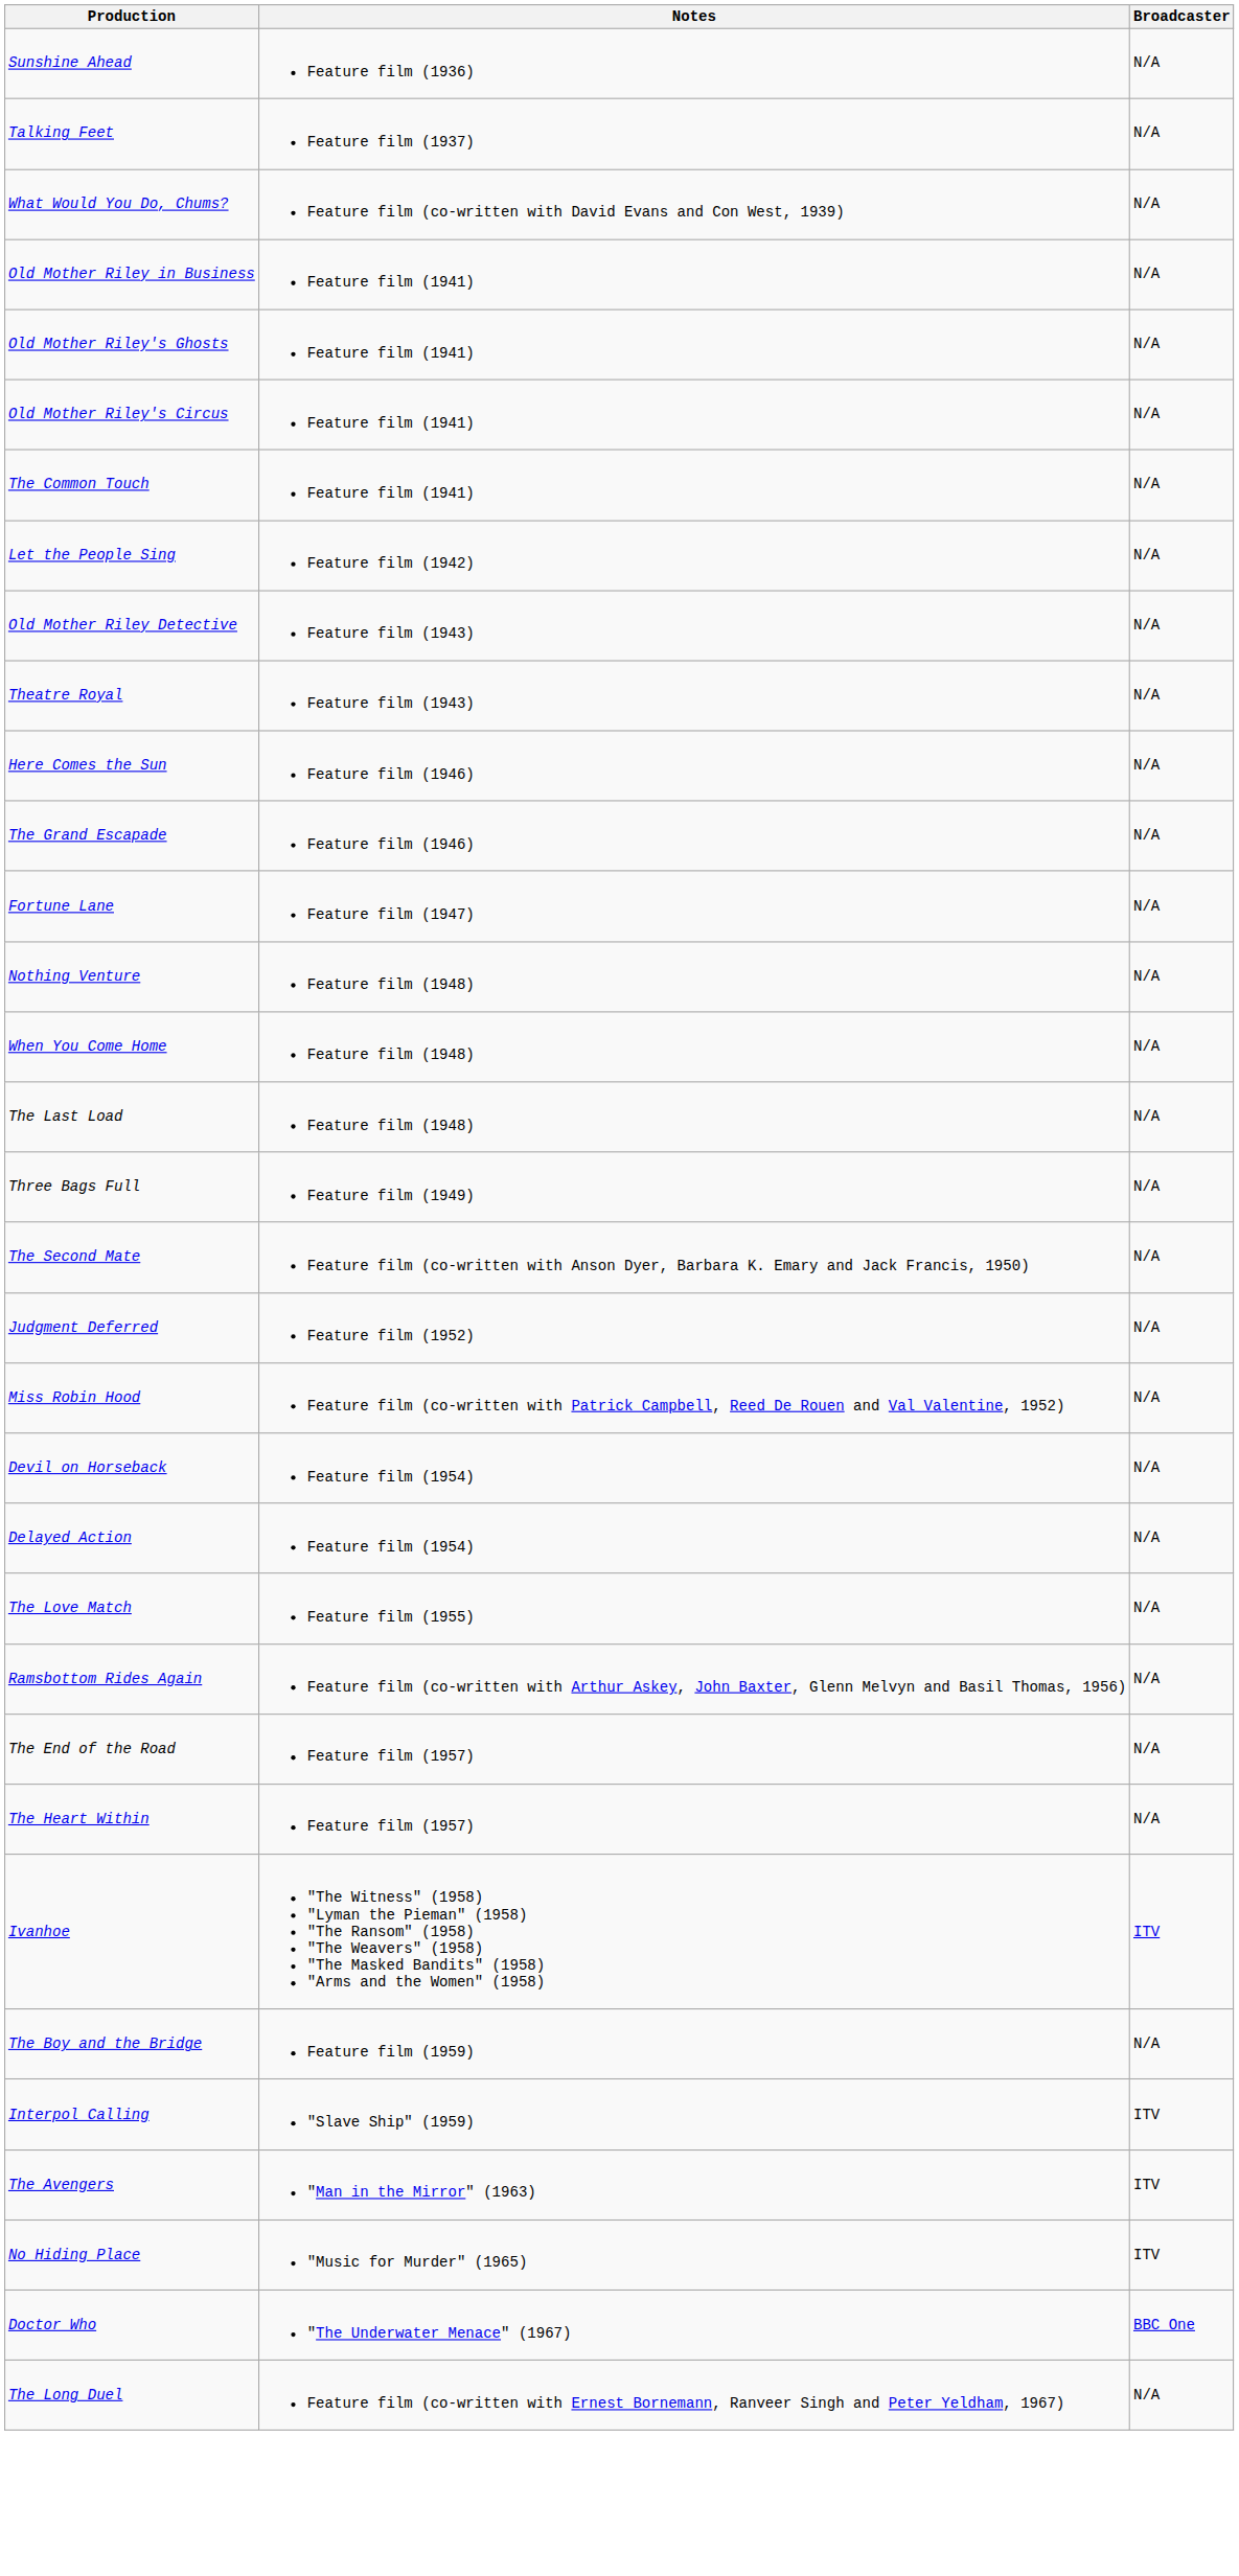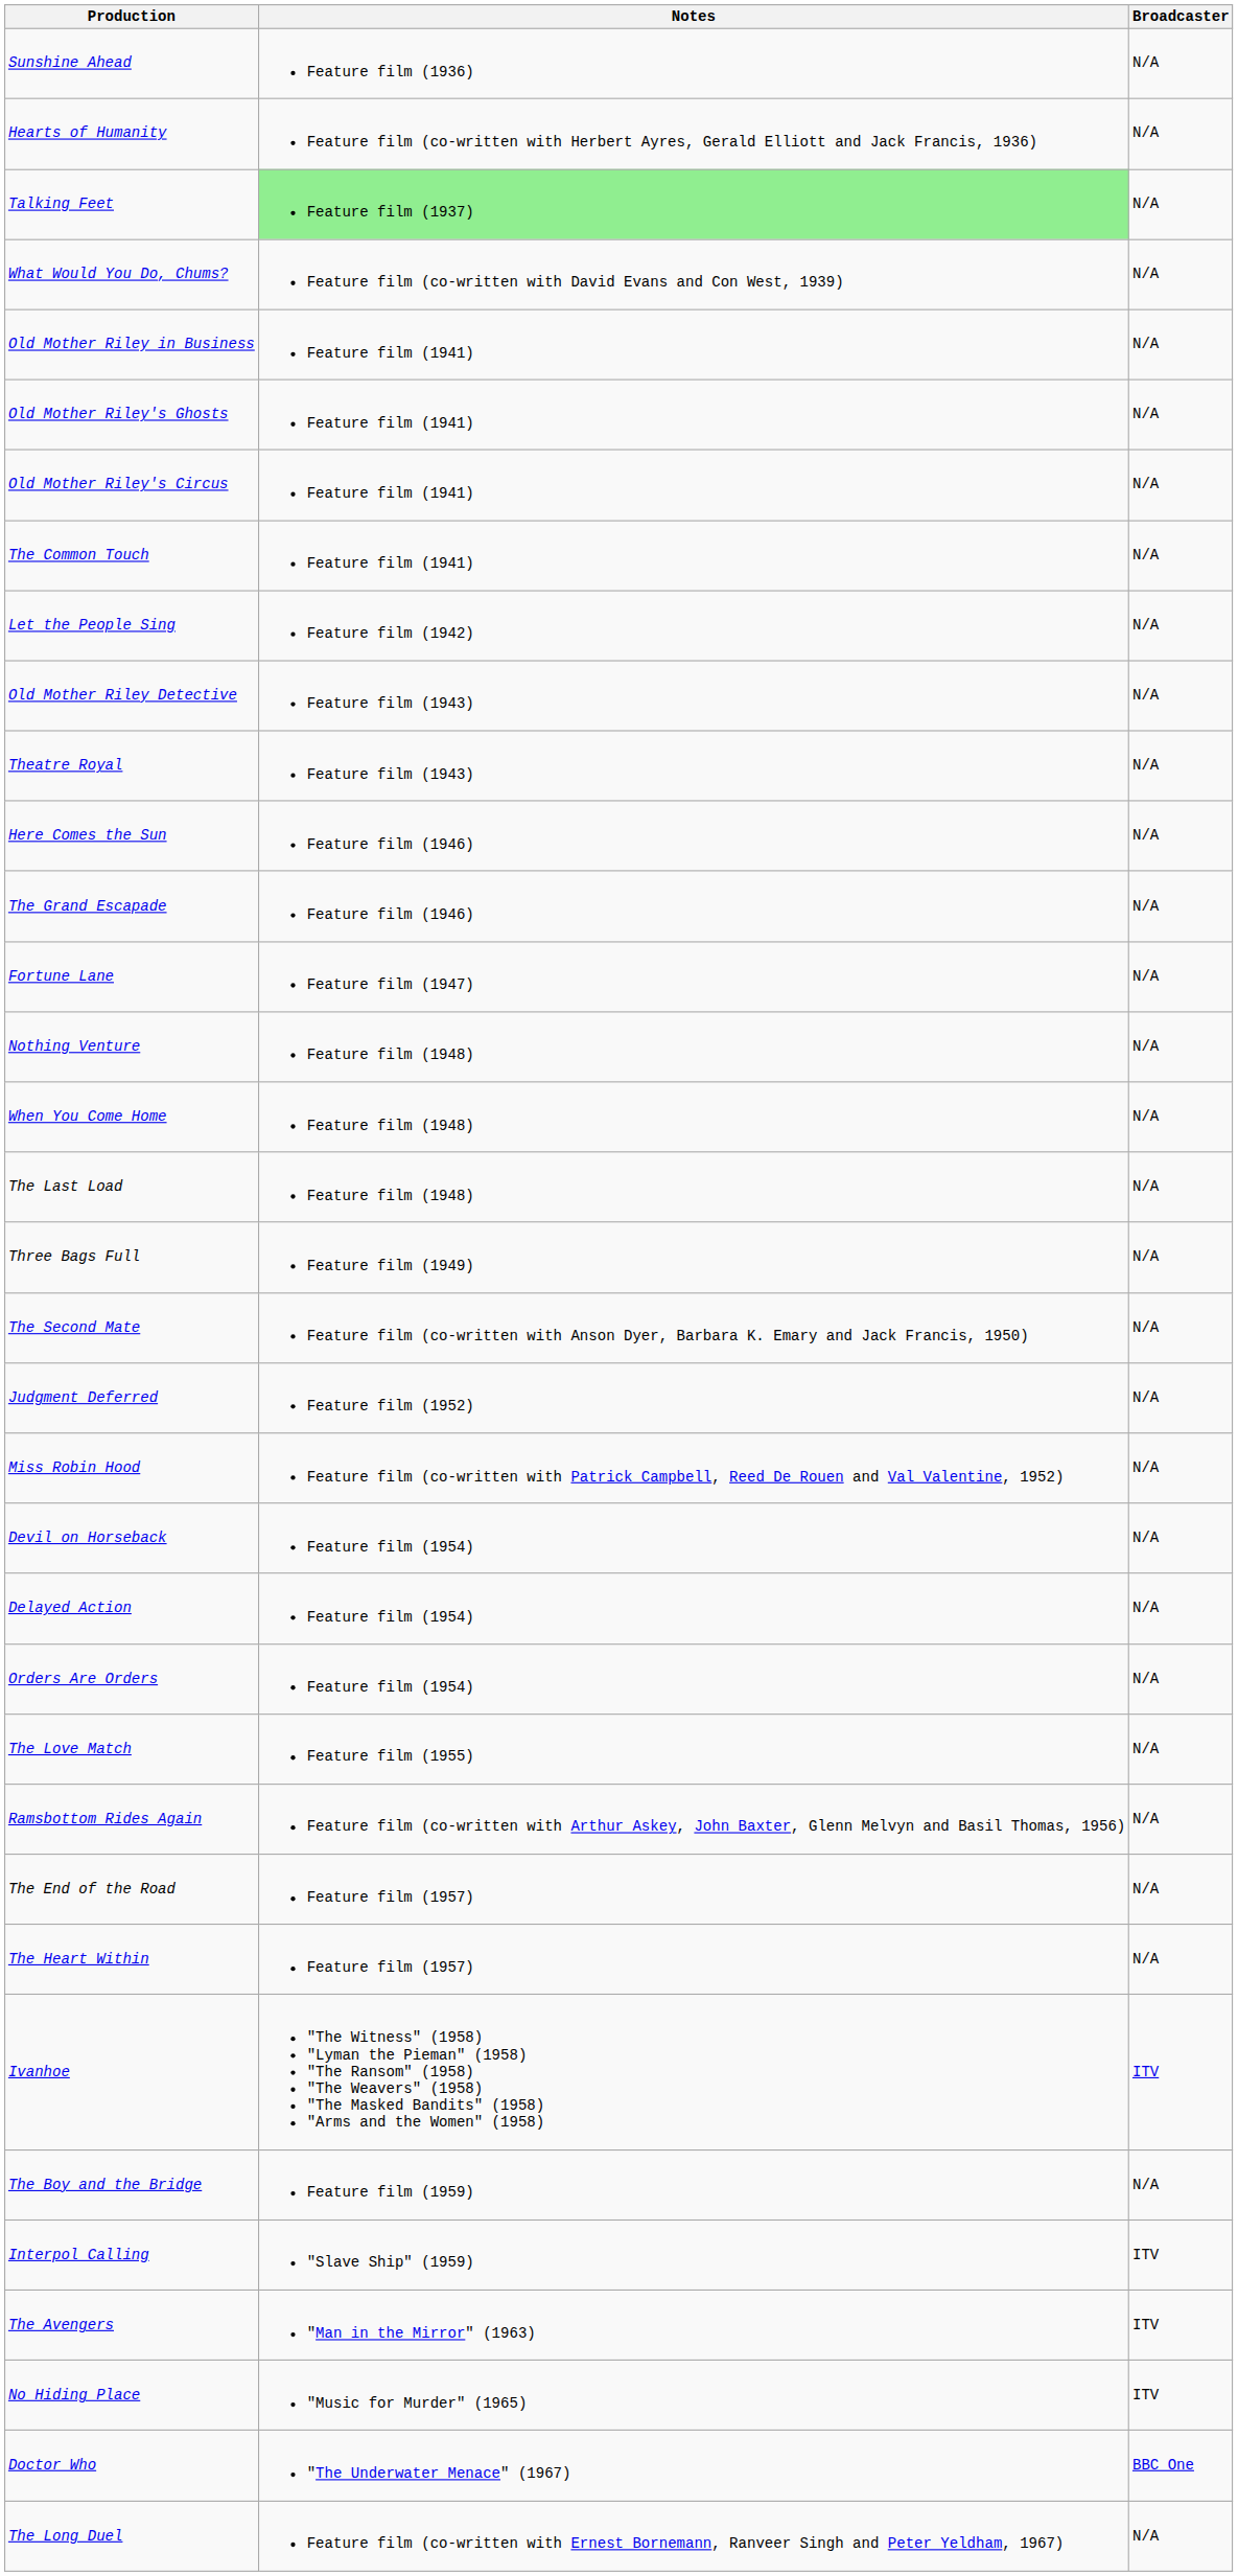+ row: Hearts of Humanity | Feature film (co-written with Herbert Ayres, Gerald Elliott and Jack Francis, 1936) | N/A
Talking Feet | Notes: no background -> lightgreen background
+ row: Orders Are Orders | Feature film (1954) | N/A
